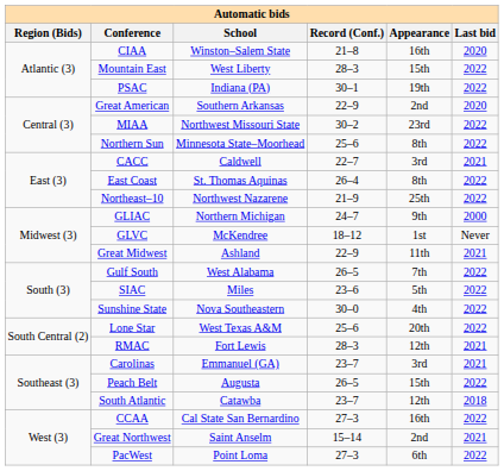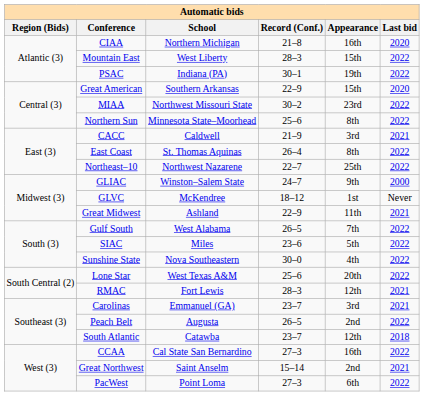CIAA | School: Winston–Salem State -> Northern Michigan
Great American | Appearance: 2nd -> 15th
CACC | Record (Conf.): 22–7 -> 21–9
Northeast–10 | Record (Conf.): 21–9 -> 22–7
GLIAC | School: Northern Michigan -> Winston–Salem State
Peach Belt | Appearance: 15th -> 2nd
